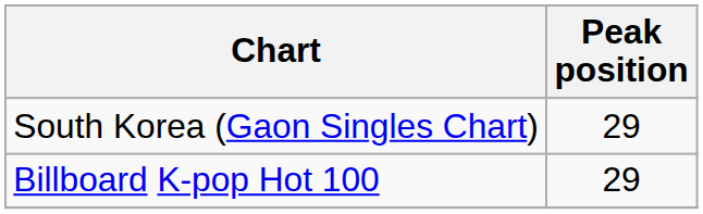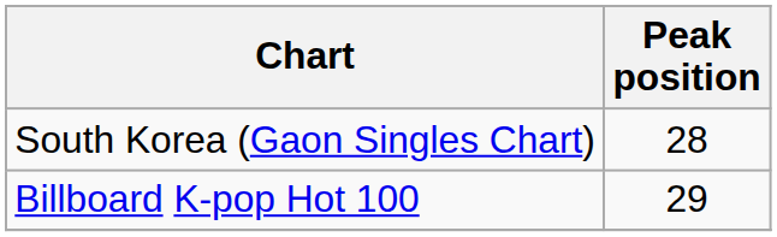South Korea (Gaon Singles Chart) | Peak position: 29 -> 28
